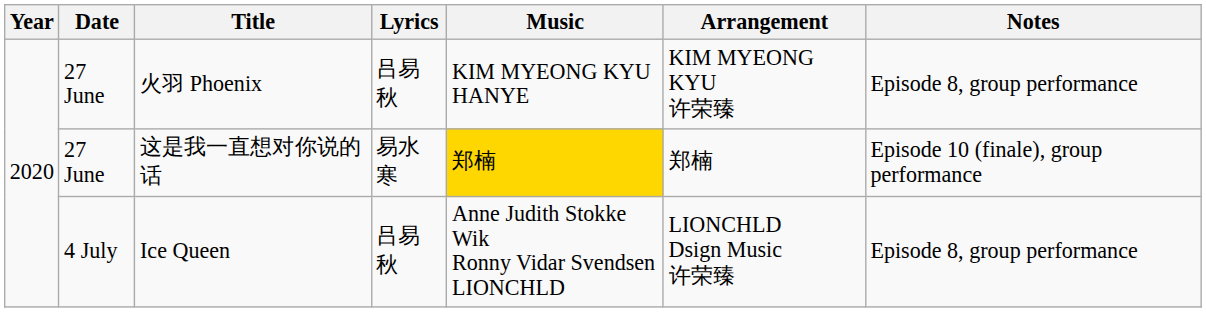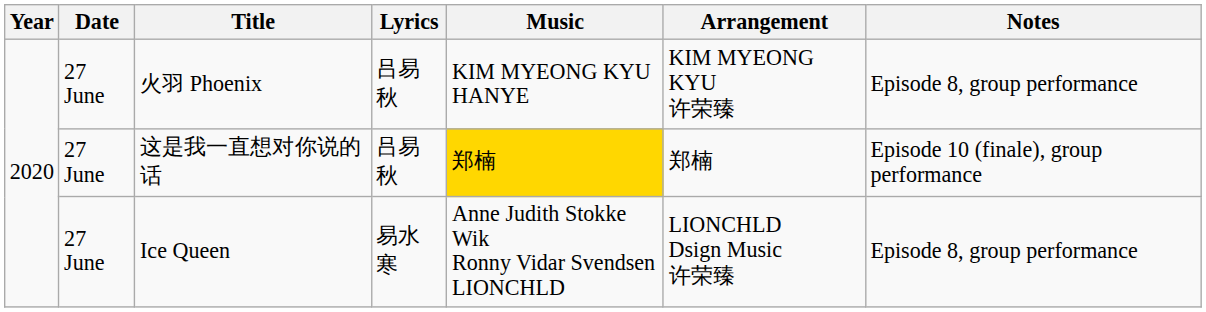这是我一直想对你说的话 | Lyrics: 易水寒 -> 吕易秋
Ice Queen | Date: 4 July -> 27 June
Ice Queen | Lyrics: 吕易秋 -> 易水寒
